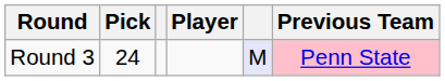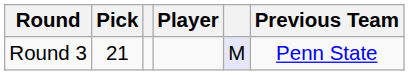Round 3 | Pick: 24 -> 21
Round 3 | Previous Team: pink background -> no background
